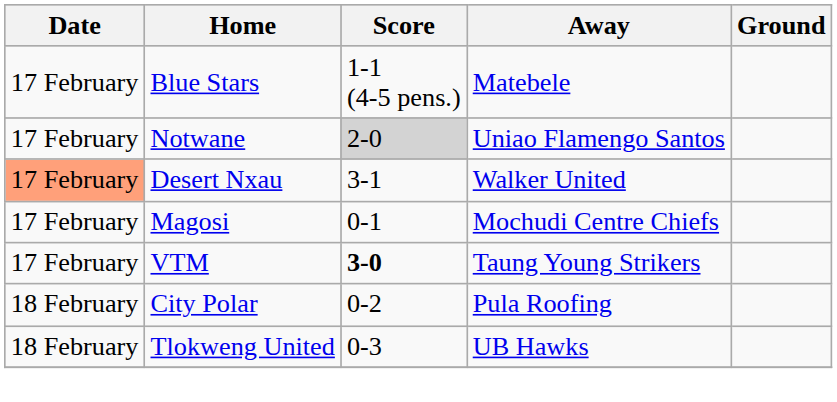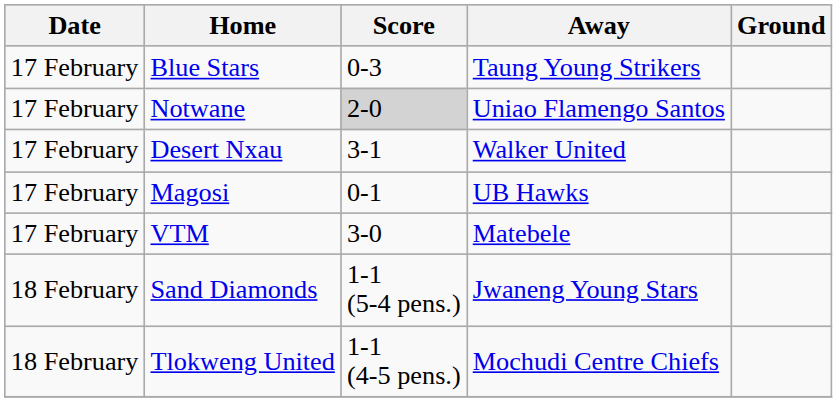Blue Stars | Score: 1-1 (4-5 pens.) -> 0-3
Blue Stars | Away: Matebele -> Taung Young Strikers
Desert Nxau | Date: lightsalmon background -> no background
Magosi | Away: Mochudi Centre Chiefs -> UB Hawks
VTM | Score: bold -> normal
VTM | Away: Taung Young Strikers -> Matebele
- row: 18 February | City Polar | 0-2 | Pula Roofing
+ row: 18 February | Sand Diamonds | 1-1 (5-4 pens.) | Jwaneng Young Stars
Tlokweng United | Score: 0-3 -> 1-1 (4-5 pens.)
Tlokweng United | Away: UB Hawks -> Mochudi Centre Chiefs
